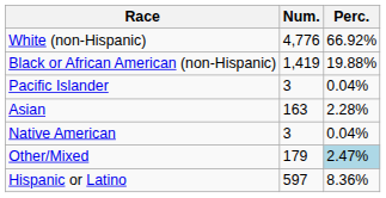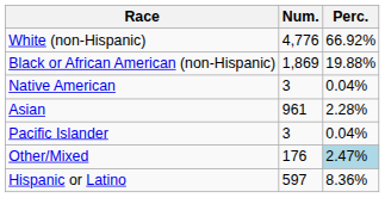Black or African American (non-Hispanic) | Num.: 1,419 -> 1,869
rows swapped: Native American <-> Pacific Islander
Asian | Num.: 163 -> 961
Other/Mixed | Num.: 179 -> 176
